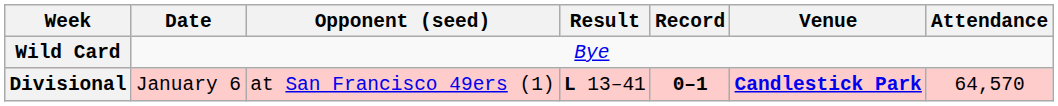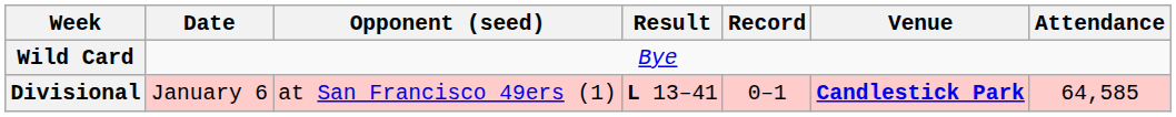Divisional | Record: bold -> normal
Divisional | Attendance: 64,570 -> 64,585
